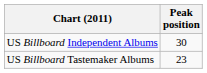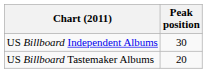US Billboard Tastemaker Albums | Peak position: 23 -> 20
